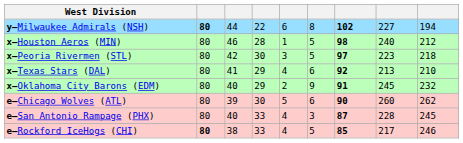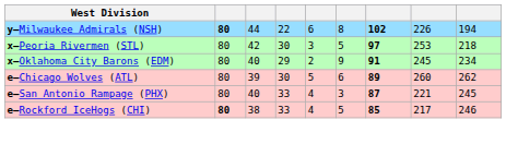y–Milwaukee Admirals (NSH) | column 8: 227 -> 226
- row: x–Houston Aeros (MIN) | 80 | 46 | 28 | 1 | 5 | 98 | 240 | 212
x–Peoria Rivermen (STL) | column 8: 223 -> 253
- row: x–Texas Stars (DAL) | 80 | 41 | 29 | 4 | 6 | 92 | 213 | 210
x–Oklahoma City Barons (EDM) | column 9: 232 -> 234
e–Chicago Wolves (ATL) | column 7: 90 -> 89
e–San Antonio Rampage (PHX) | column 8: 228 -> 221
